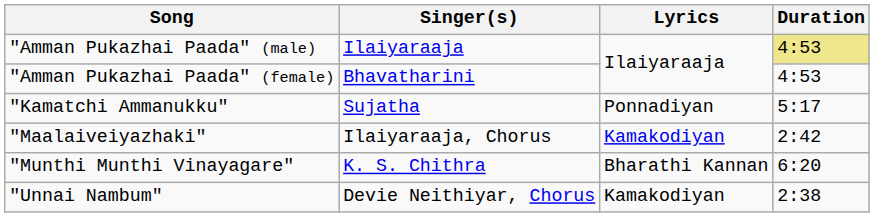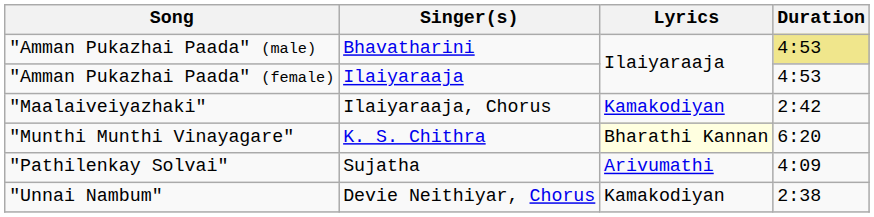"Amman Pukazhai Paada" (male) | Singer(s): Ilaiyaraaja -> Bhavatharini
"Amman Pukazhai Paada" (female) | Singer(s): Bhavatharini -> Ilaiyaraaja
- row: "Kamatchi Ammanukku" | Sujatha | Ponnadiyan | 5:17
"Munthi Munthi Vinayagare" | Lyrics: no background -> lightyellow background
+ row: "Pathilenkay Solvai" | Sujatha | Arivumathi | 4:09
